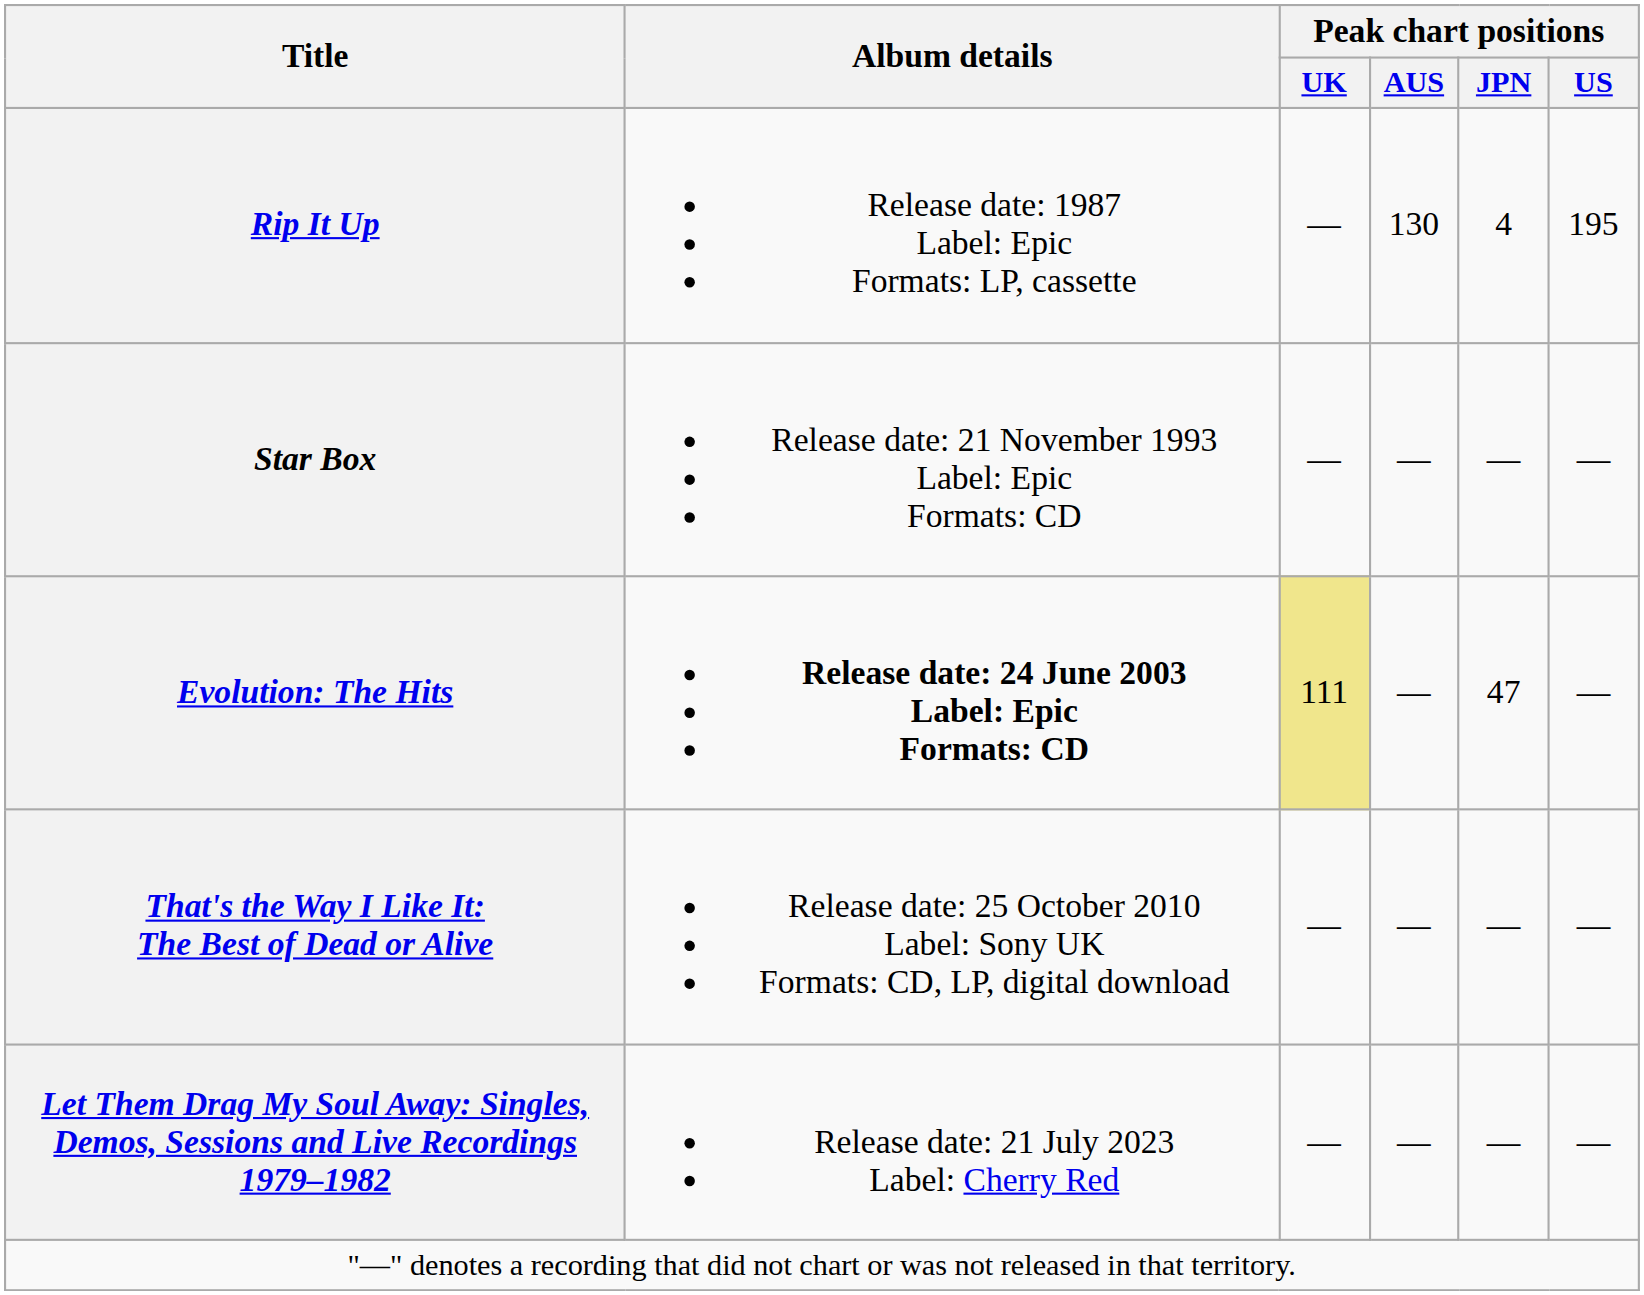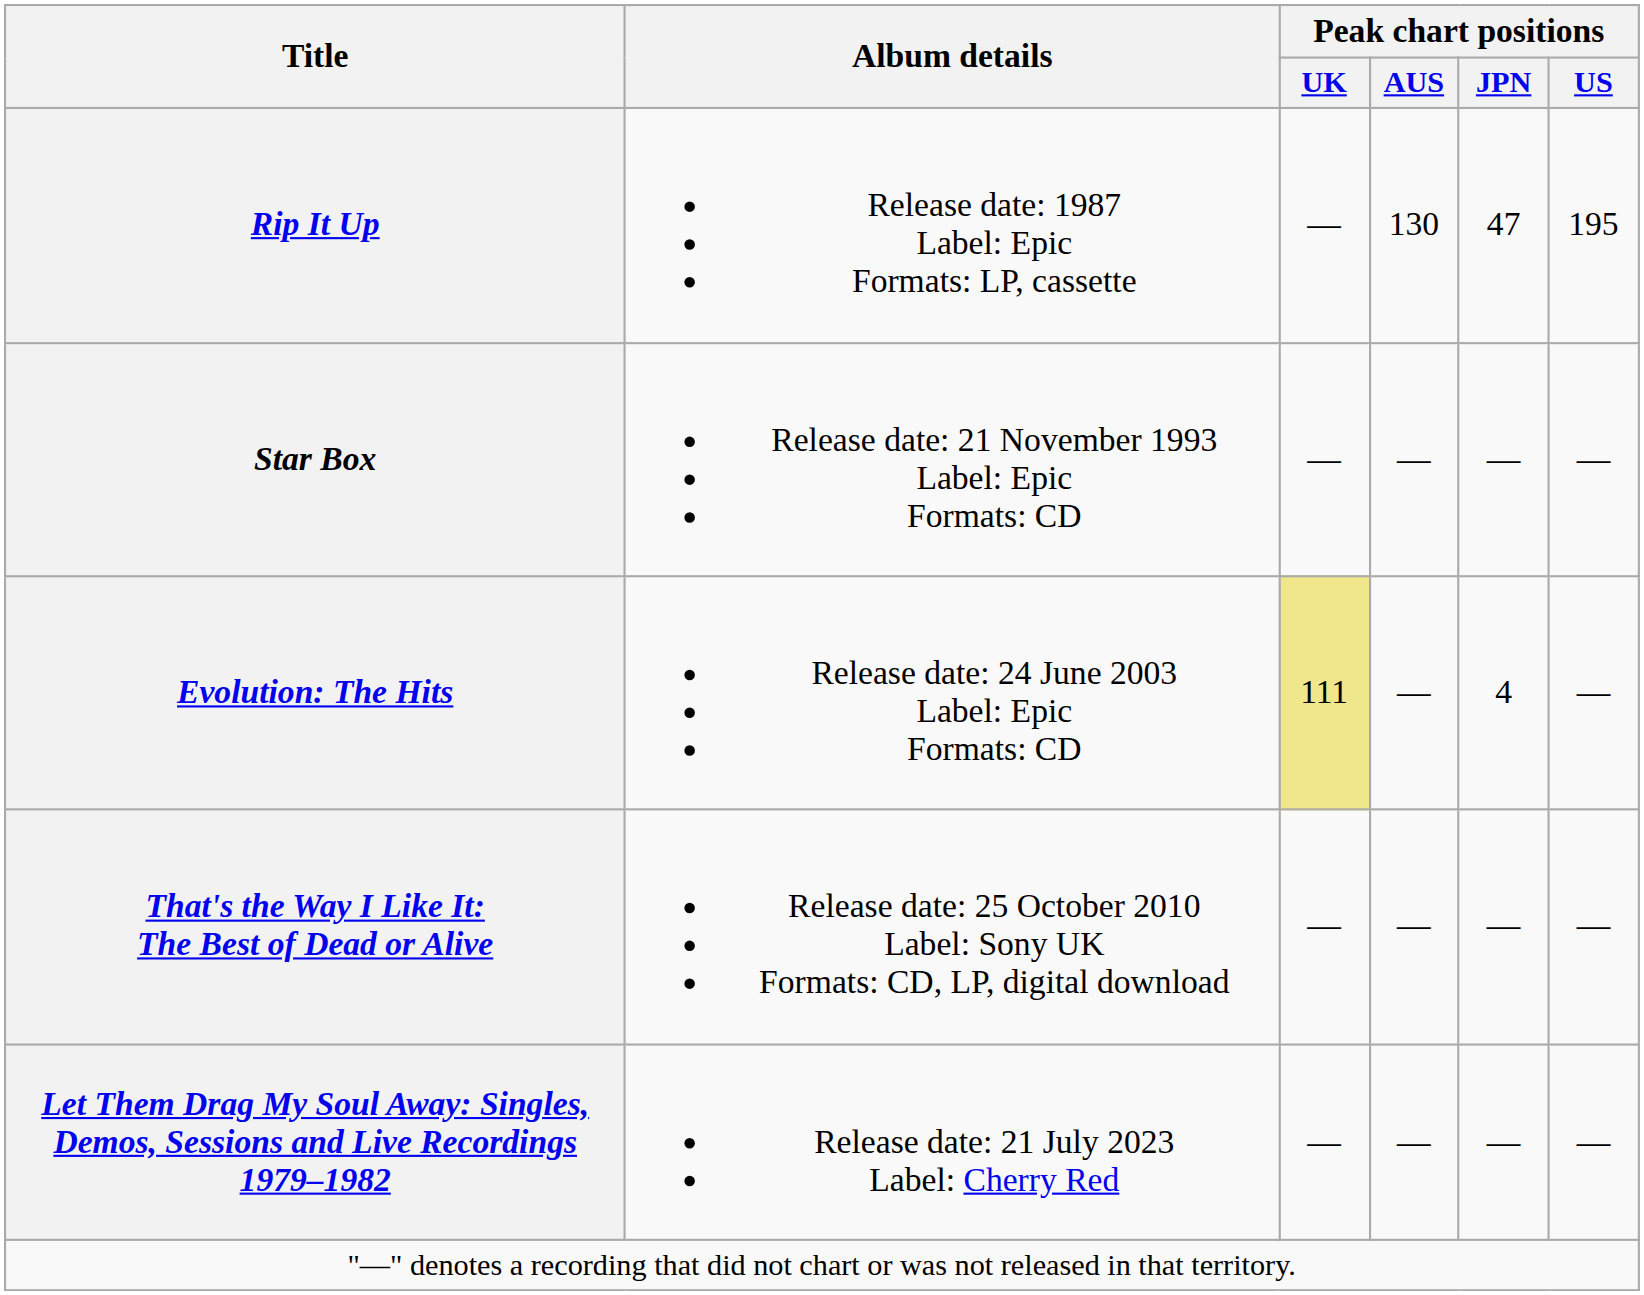Rip It Up | Peak chart positions / JPN: 4 -> 47
Evolution: The Hits | Album details: bold -> normal
Evolution: The Hits | Peak chart positions / JPN: 47 -> 4
